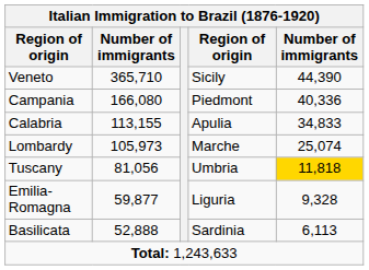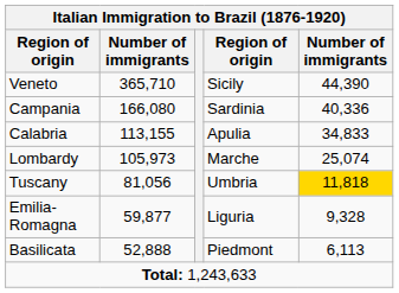Campania | column 4: Piedmont -> Sardinia
Basilicata | column 4: Sardinia -> Piedmont
